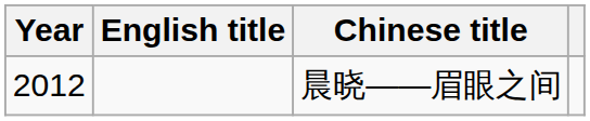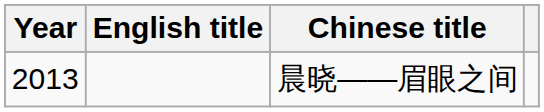晨晓——眉眼之间 | Year: 2012 -> 2013
